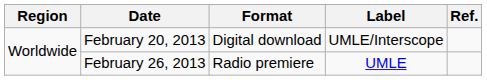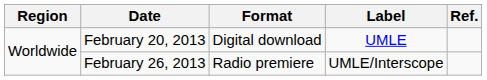February 20, 2013 | Label: UMLE/Interscope -> UMLE
February 26, 2013 | Label: UMLE -> UMLE/Interscope
